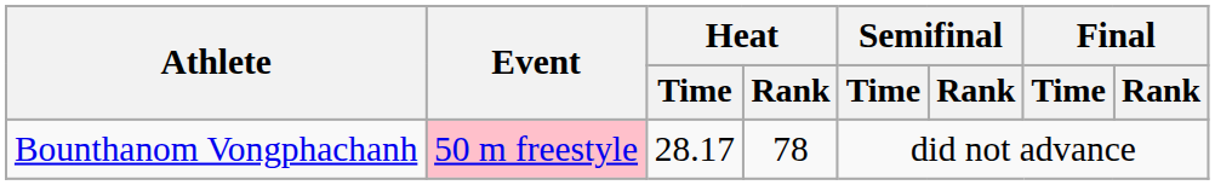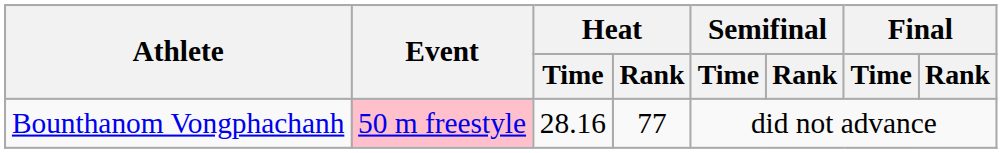Bounthanom Vongphachanh | Heat / Time: 28.17 -> 28.16
Bounthanom Vongphachanh | Heat / Rank: 78 -> 77
